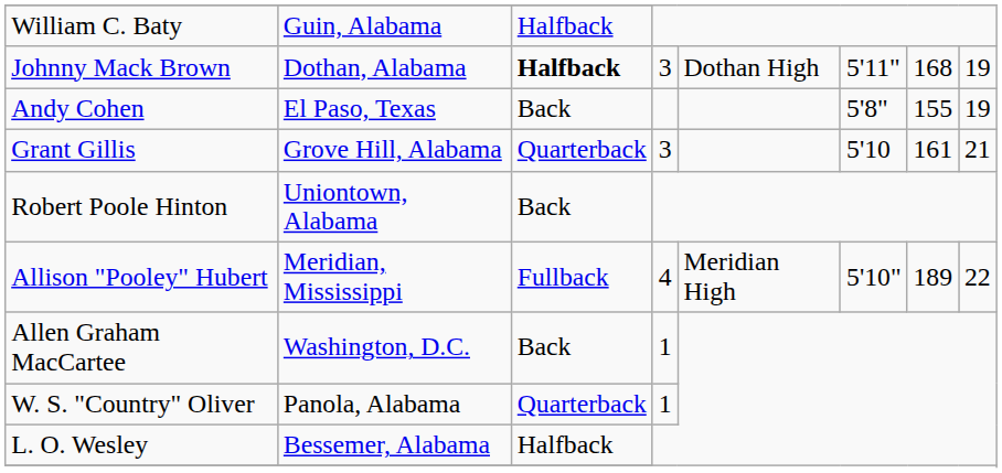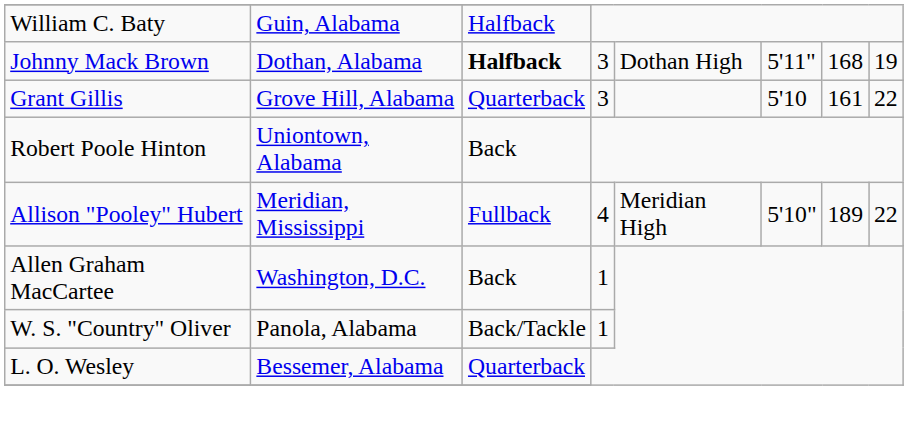- row: Andy Cohen | El Paso, Texas | Back | 5'8" | 155 | 19
Grant Gillis | column 8: 21 -> 22
W. S. "Country" Oliver | column 3: Quarterback -> Back/Tackle
L. O. Wesley | column 3: Halfback -> Quarterback
